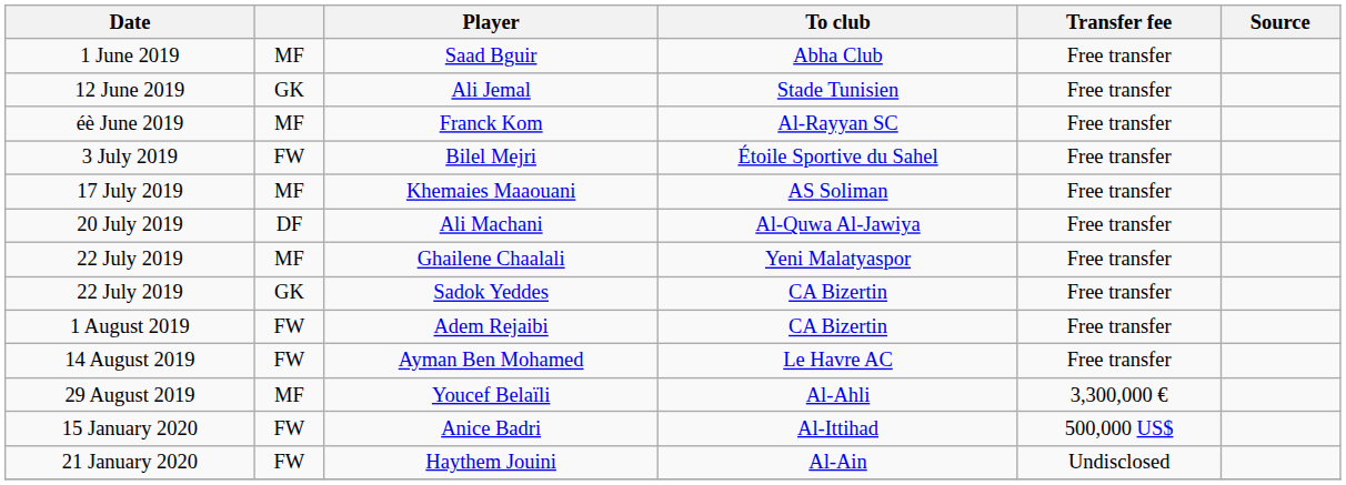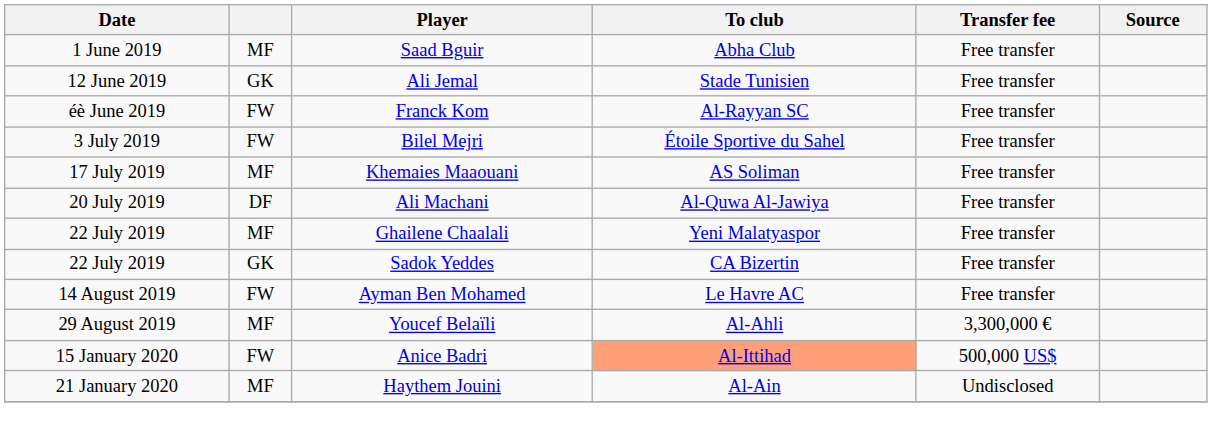Franck Kom | column 2: MF -> FW
- row: 1 August 2019 | FW | Adem Rejaibi | CA Bizertin | Free transfer
Anice Badri | To club: no background -> lightsalmon background
Haythem Jouini | column 2: FW -> MF
